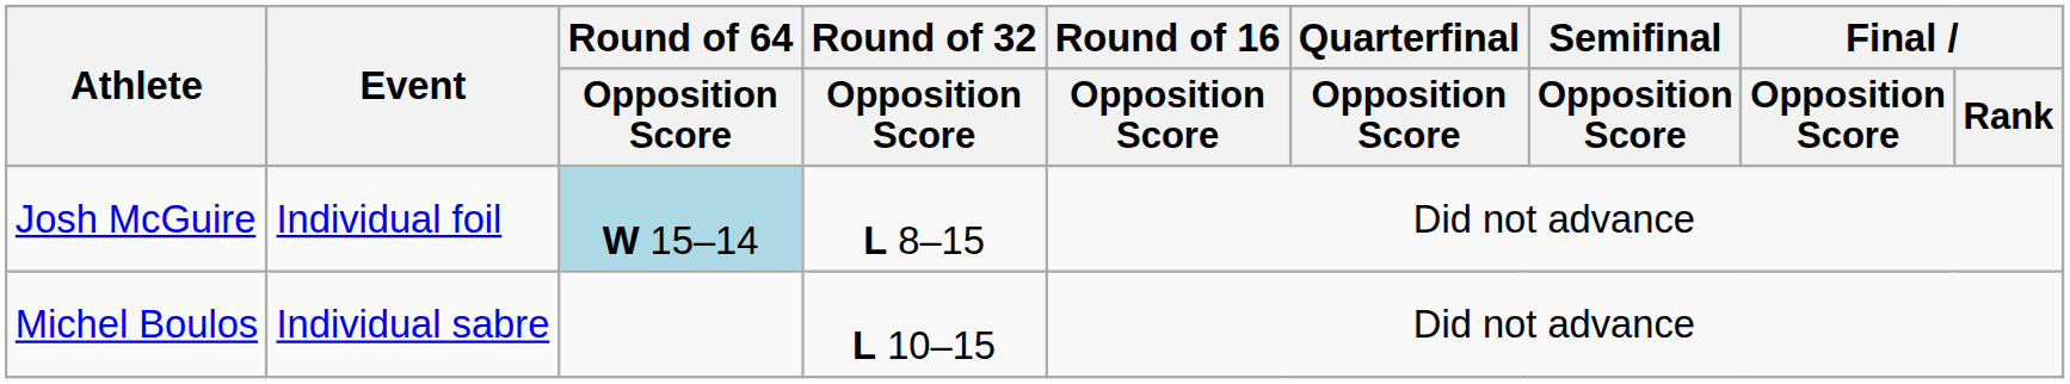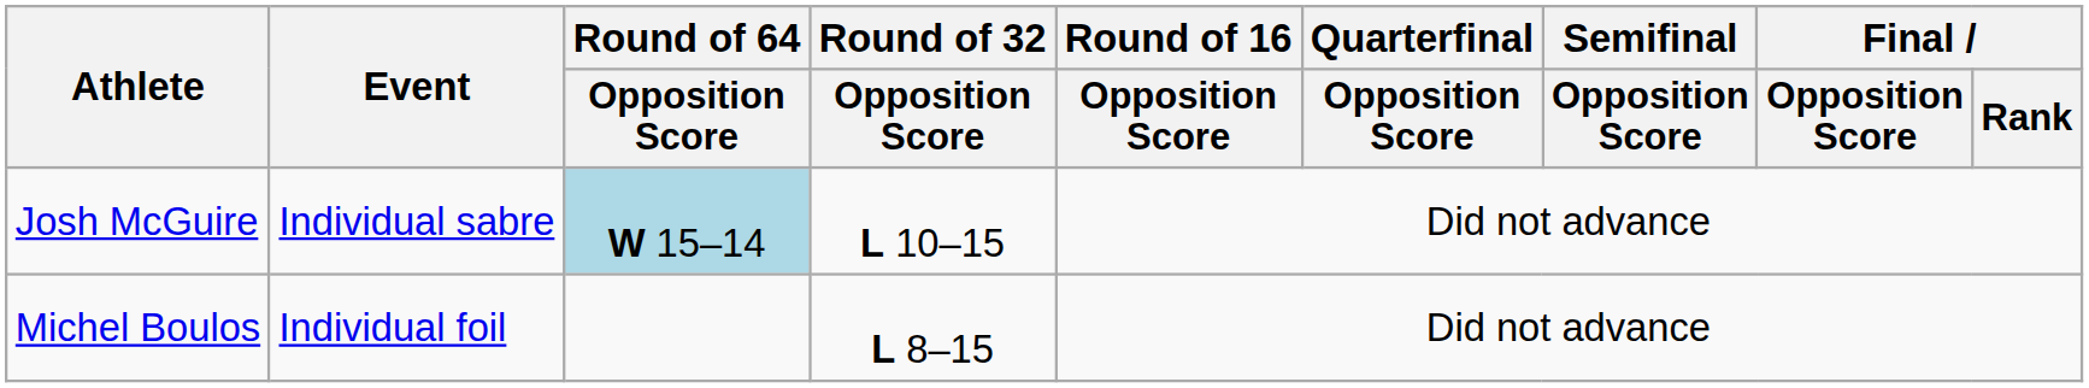Josh McGuire | Event: Individual foil -> Individual sabre
Josh McGuire | Round of 32 / Opposition Score: L 8–15 -> L 10–15
Michel Boulos | Event: Individual sabre -> Individual foil
Michel Boulos | Round of 32 / Opposition Score: L 10–15 -> L 8–15
